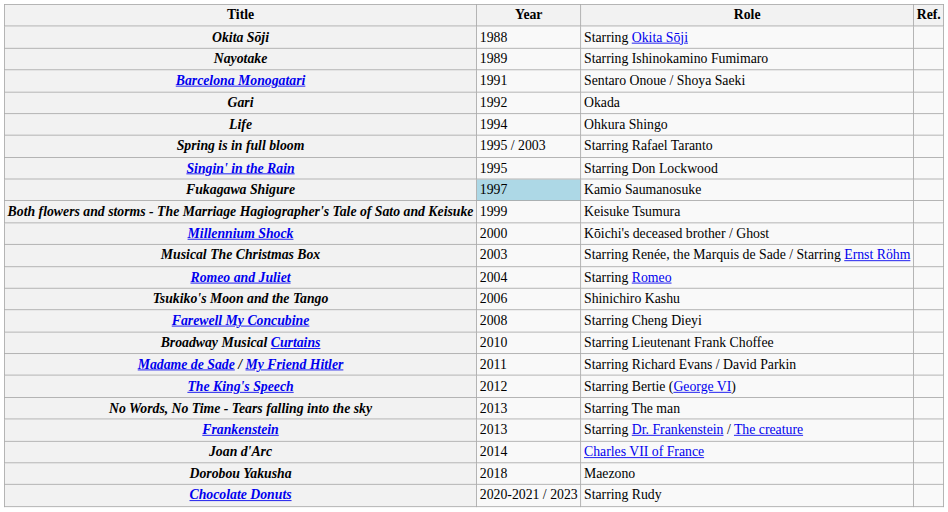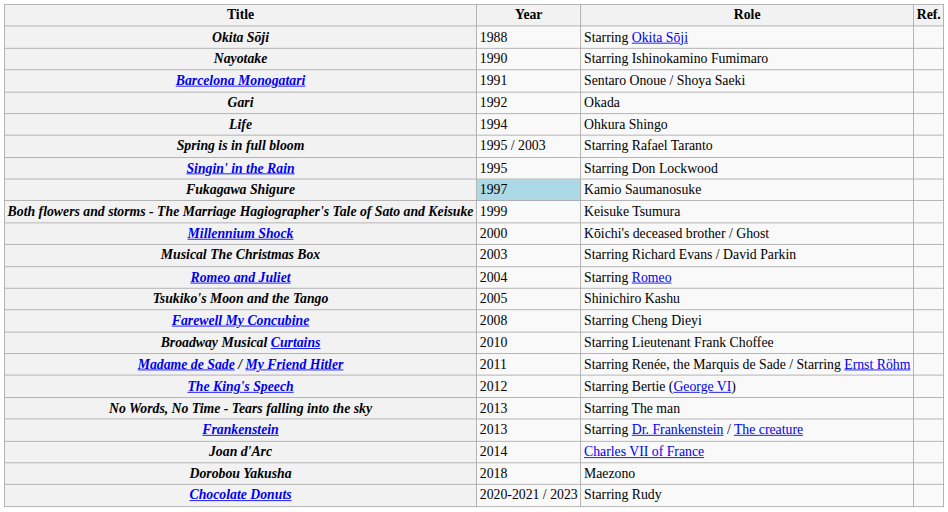Nayotake | Year: 1989 -> 1990
Musical The Christmas Box | Role: Starring Renée, the Marquis de Sade / Starring Ernst Röhm -> Starring Richard Evans / David Parkin
Tsukiko's Moon and the Tango | Year: 2006 -> 2005
Madame de Sade / My Friend Hitler | Role: Starring Richard Evans / David Parkin -> Starring Renée, the Marquis de Sade / Starring Ernst Röhm
